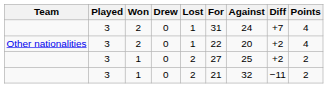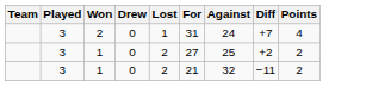- row: Other nationalities | 3 | 2 | 0 | 1 | 22 | 20 | +2 | 4
